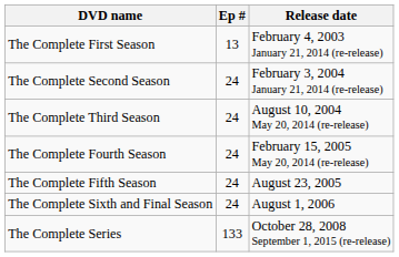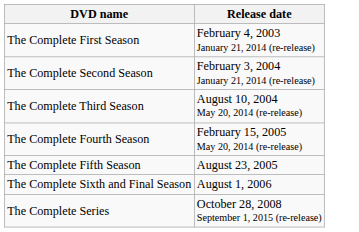- column: Ep # | 13 | 24 | 24 | 24 | 24 | 24 | 133
